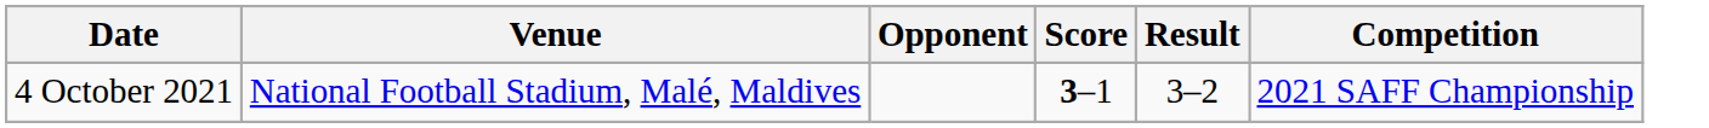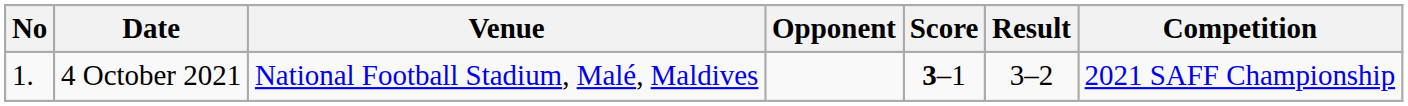+ column: No | 1.
